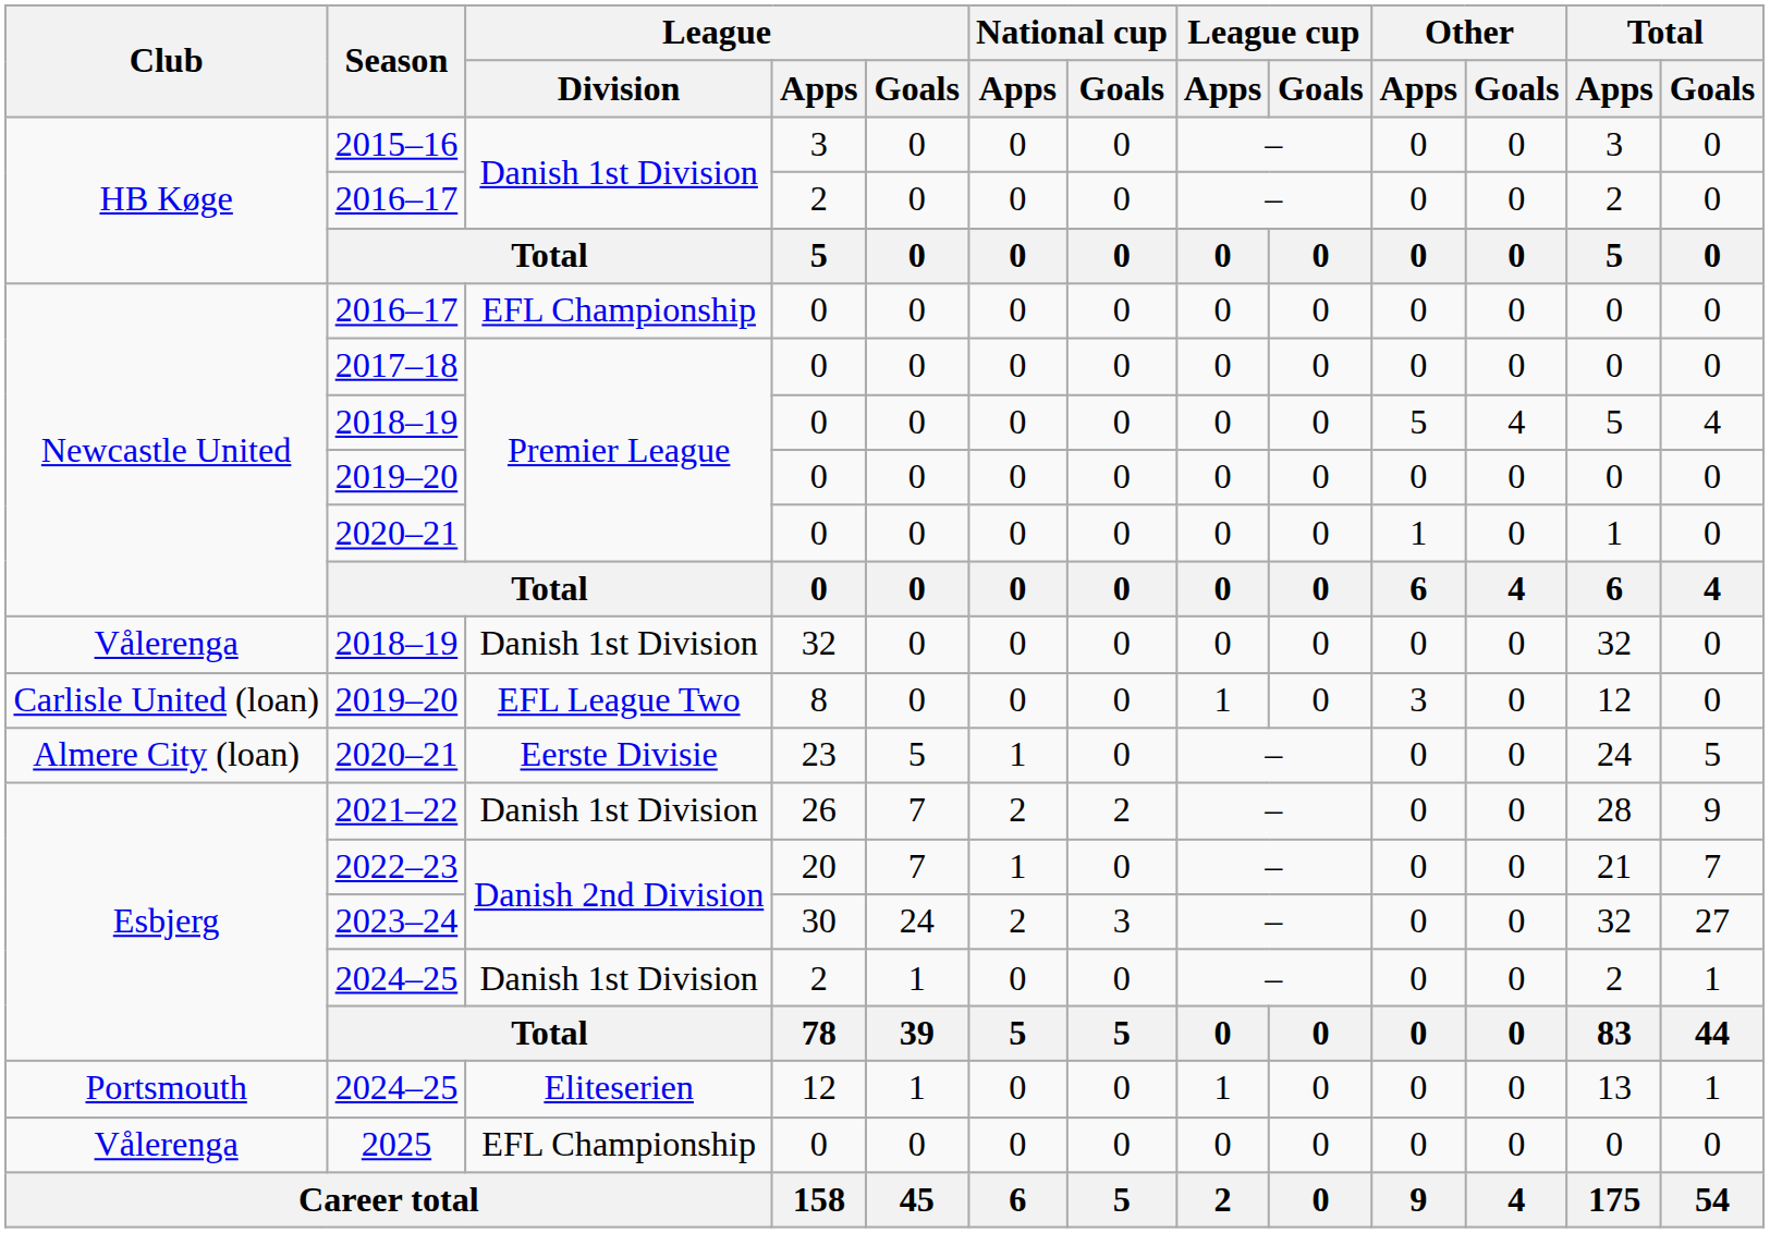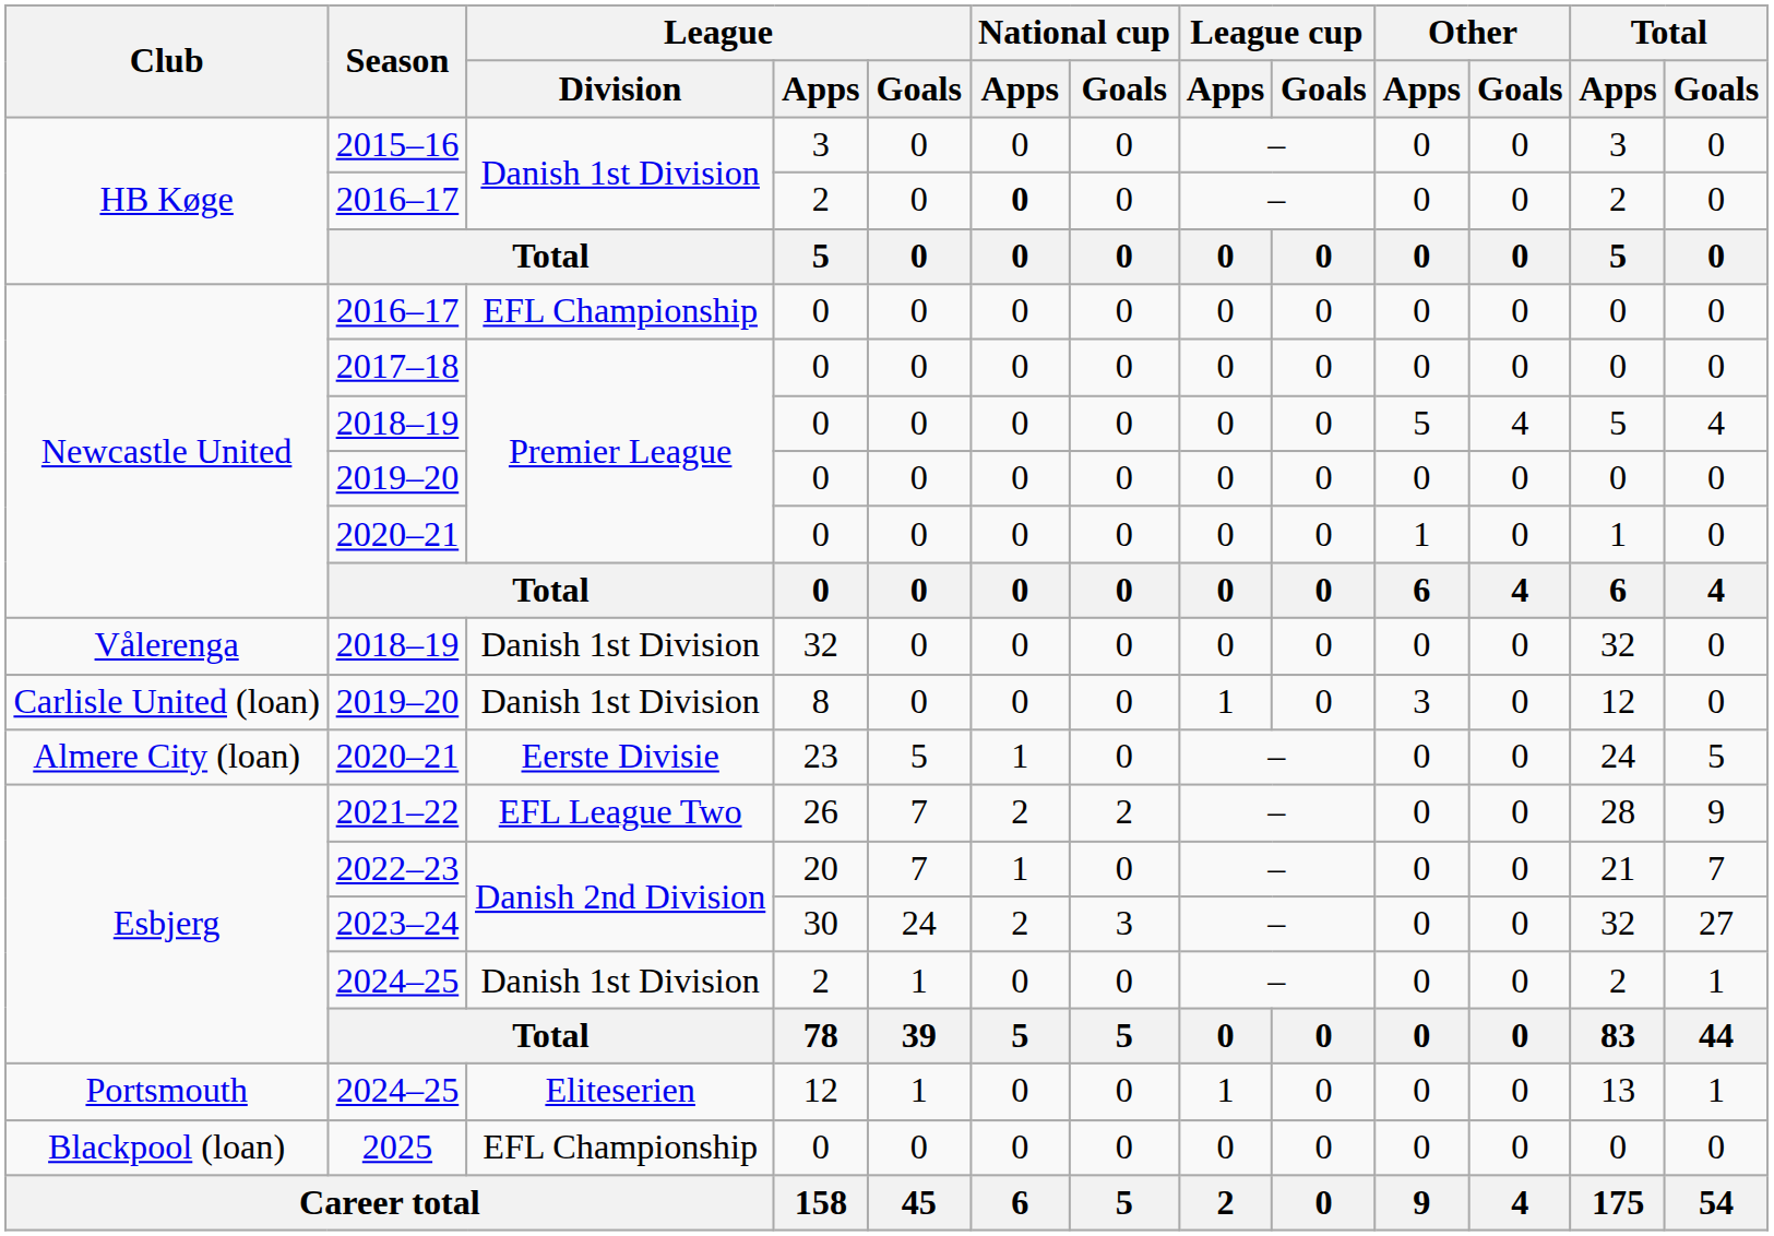2016–17 / 2 | National cup / Apps: normal -> bold
2019–20 / 8 | League / Division: EFL League Two -> Danish 1st Division
2021–22 | League / Division: Danish 1st Division -> EFL League Two
2025 | Club: Vålerenga -> Blackpool (loan)
